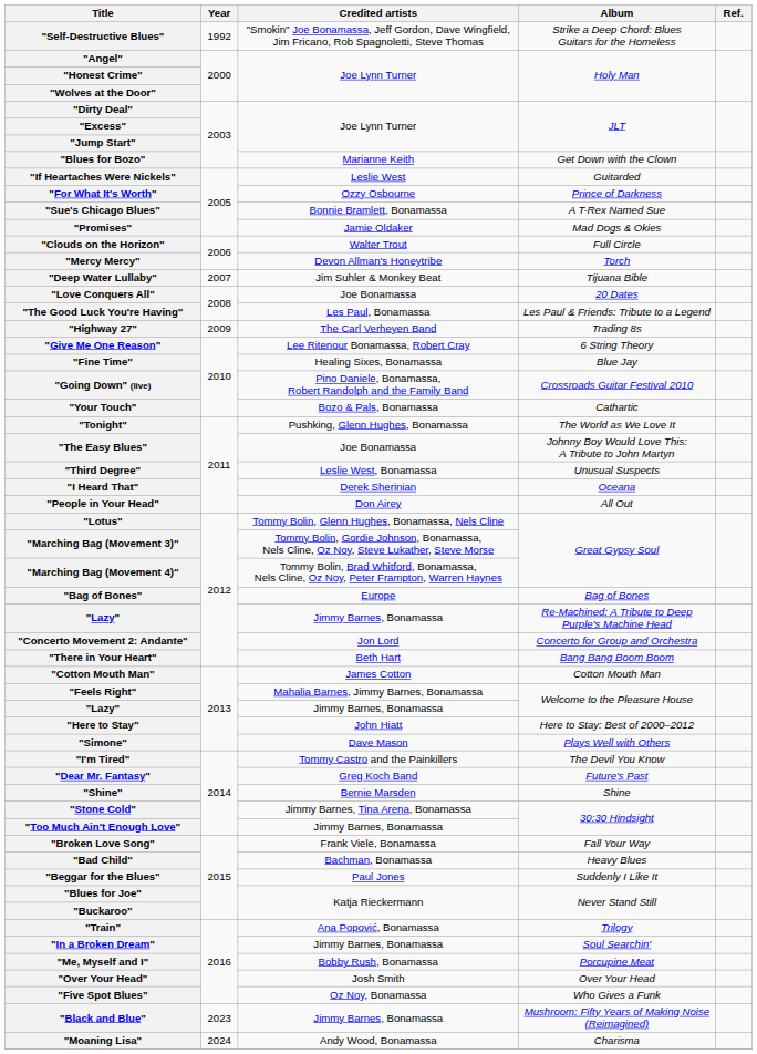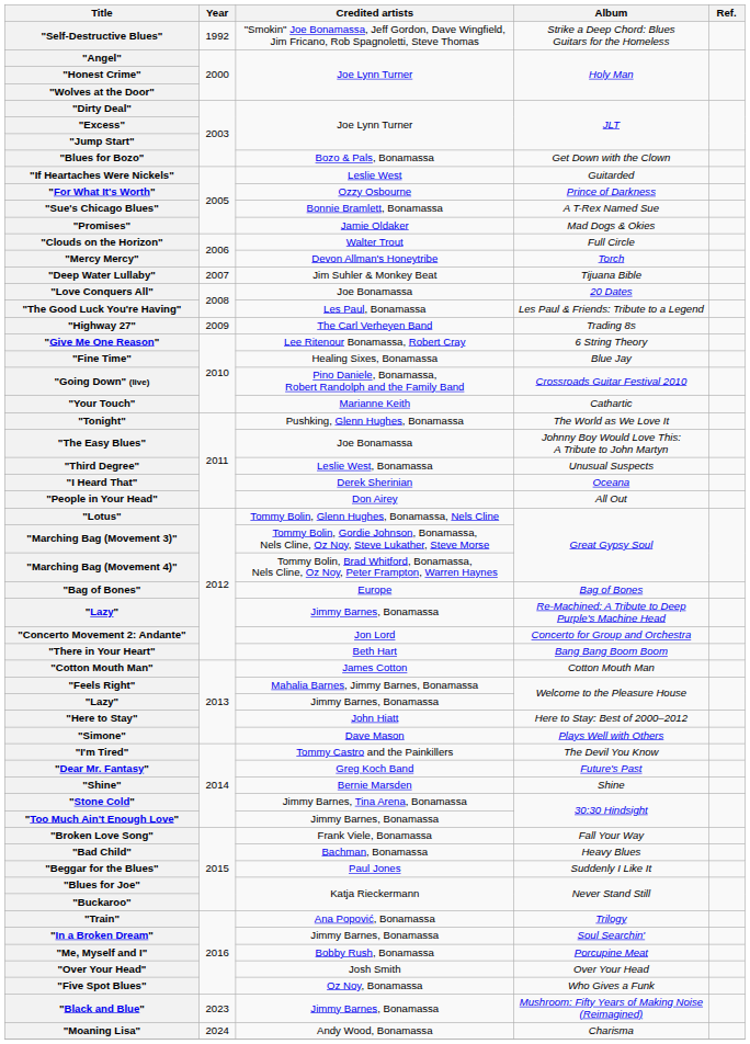"Blues for Bozo" | Credited artists: Marianne Keith -> Bozo & Pals, Bonamassa
"Your Touch" | Credited artists: Bozo & Pals, Bonamassa -> Marianne Keith
